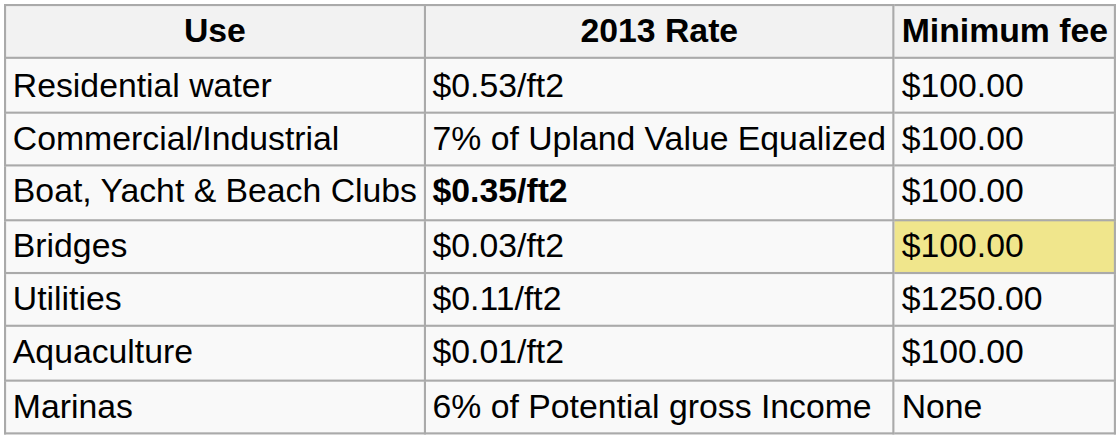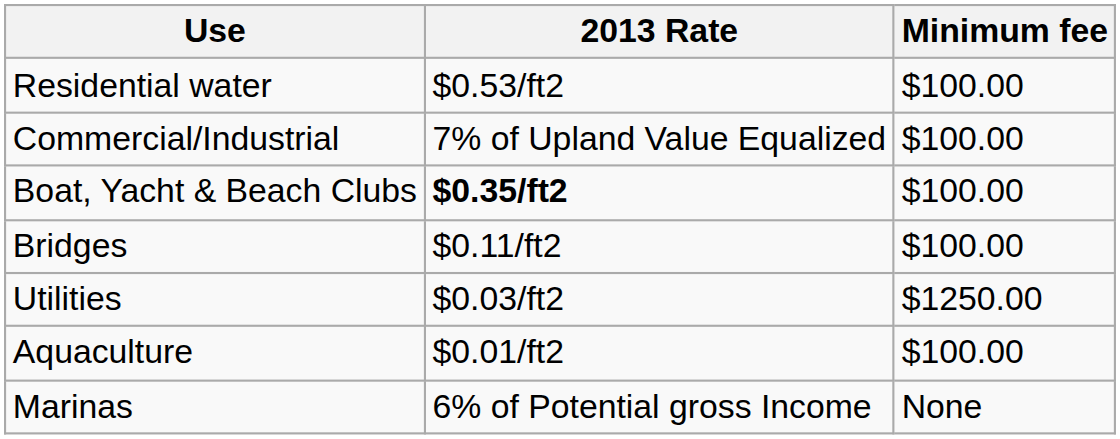Bridges | 2013 Rate: $0.03/ft2 -> $0.11/ft2
Bridges | Minimum fee: khaki background -> no background
Utilities | 2013 Rate: $0.11/ft2 -> $0.03/ft2
